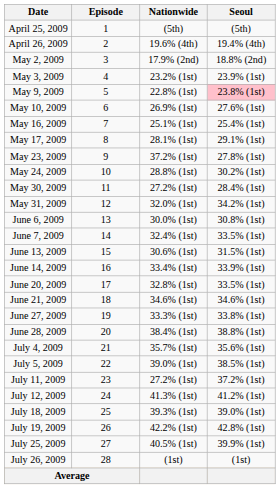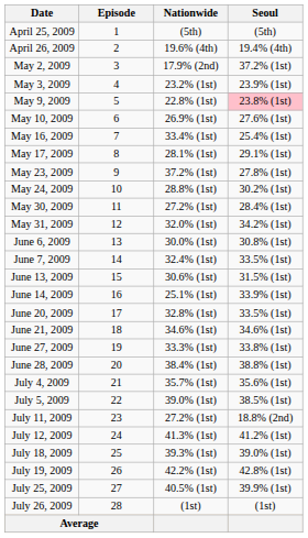May 2, 2009 | Seoul: 18.8% (2nd) -> 37.2% (1st)
May 16, 2009 | Nationwide: 25.1% (1st) -> 33.4% (1st)
June 14, 2009 | Nationwide: 33.4% (1st) -> 25.1% (1st)
July 11, 2009 | Seoul: 37.2% (1st) -> 18.8% (2nd)
